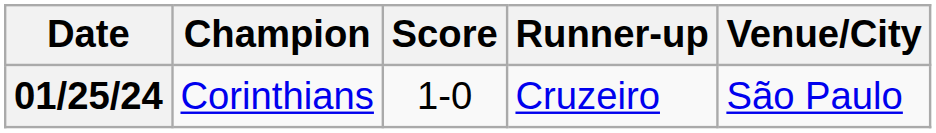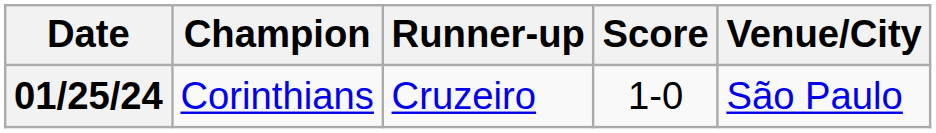columns swapped: Score <-> Runner-up
